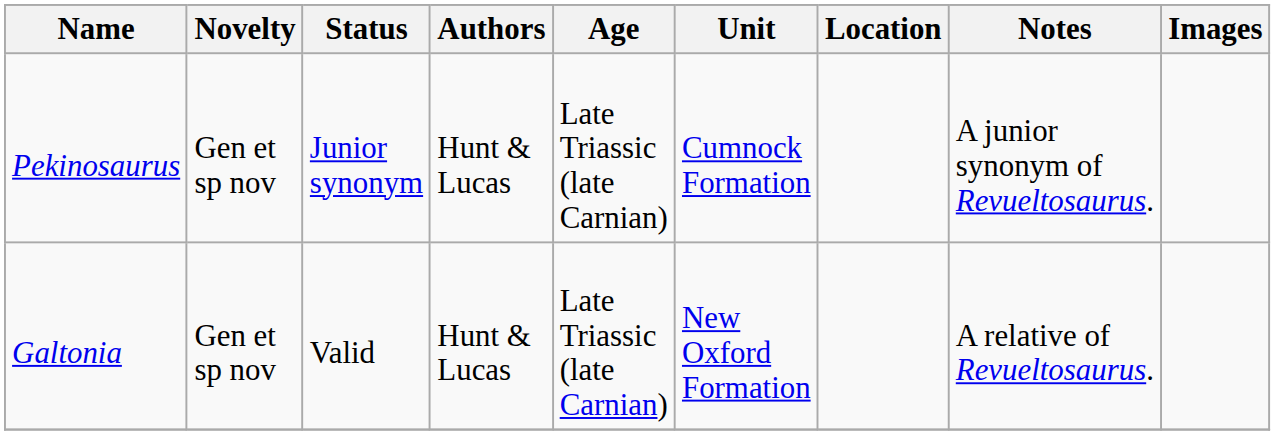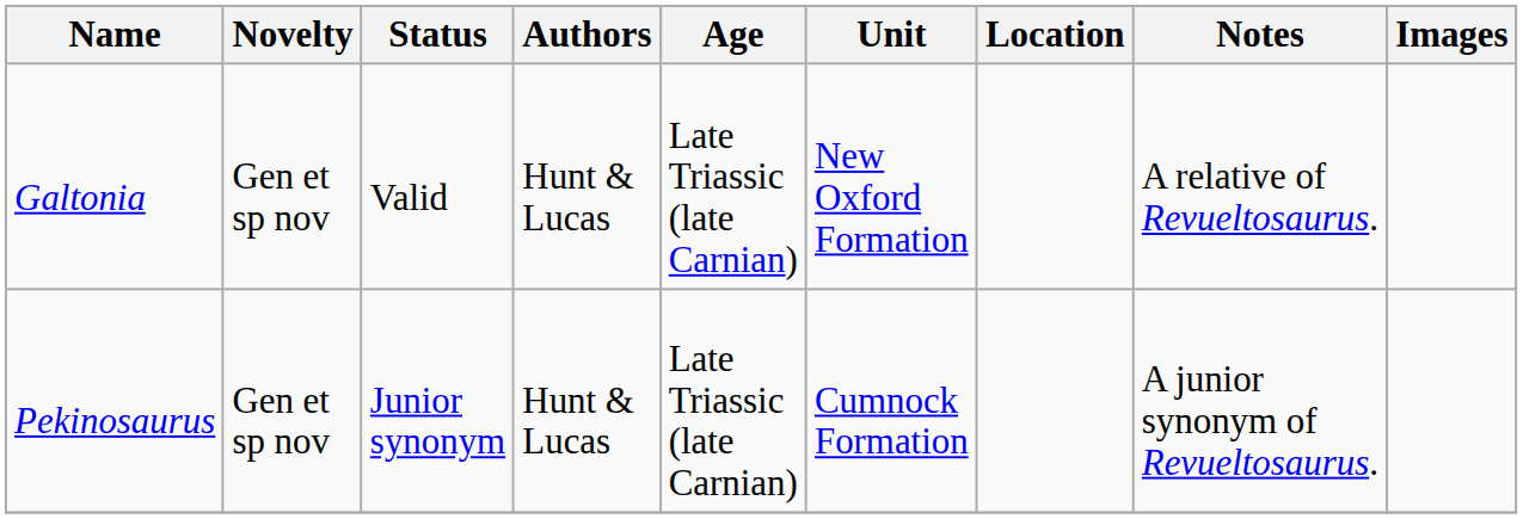rows swapped: Galtonia <-> Pekinosaurus
